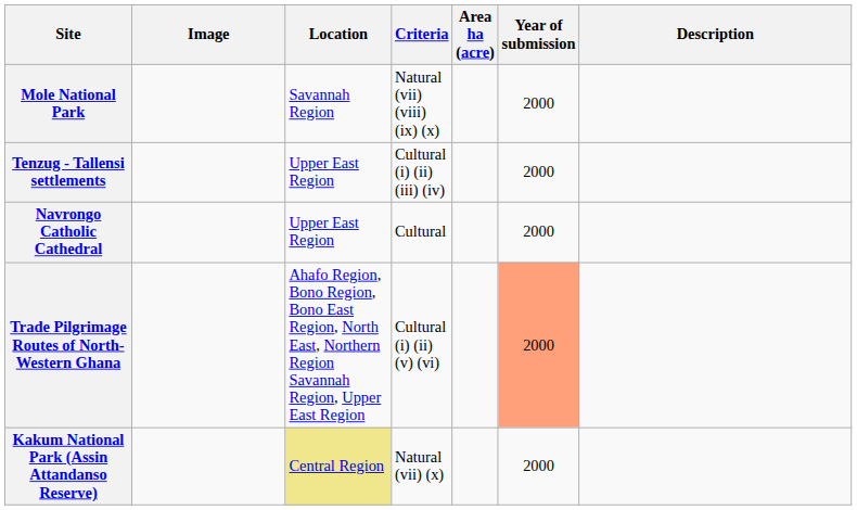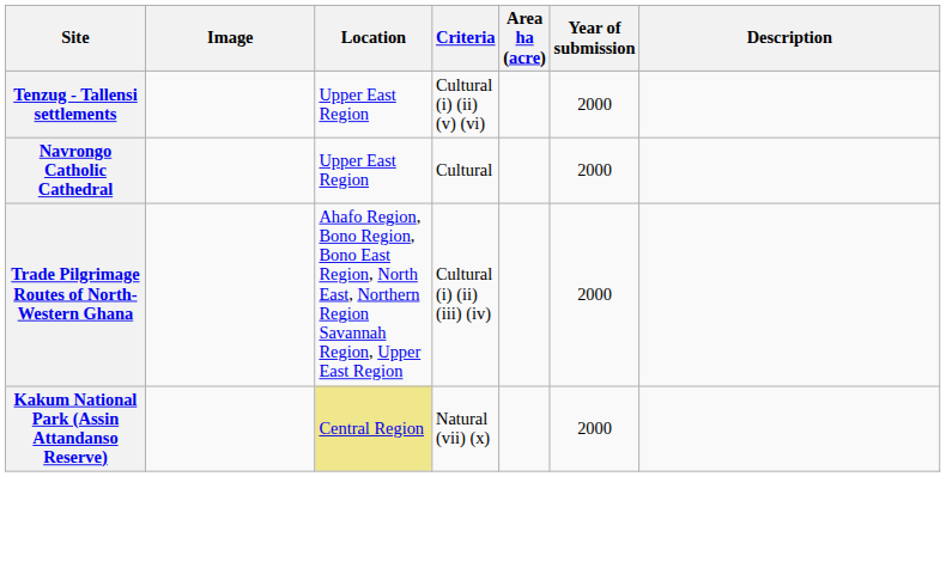- row: Mole National Park | Savannah Region | Natural (vii) (viii) (ix) (x) | 2000
Tenzug - Tallensi settlements | Criteria: Cultural (i) (ii) (iii) (iv) -> Cultural (i) (ii) (v) (vi)
Trade Pilgrimage Routes of North-Western Ghana | Criteria: Cultural (i) (ii) (v) (vi) -> Cultural (i) (ii) (iii) (iv)
Trade Pilgrimage Routes of North-Western Ghana | Year of submission: lightsalmon background -> no background
